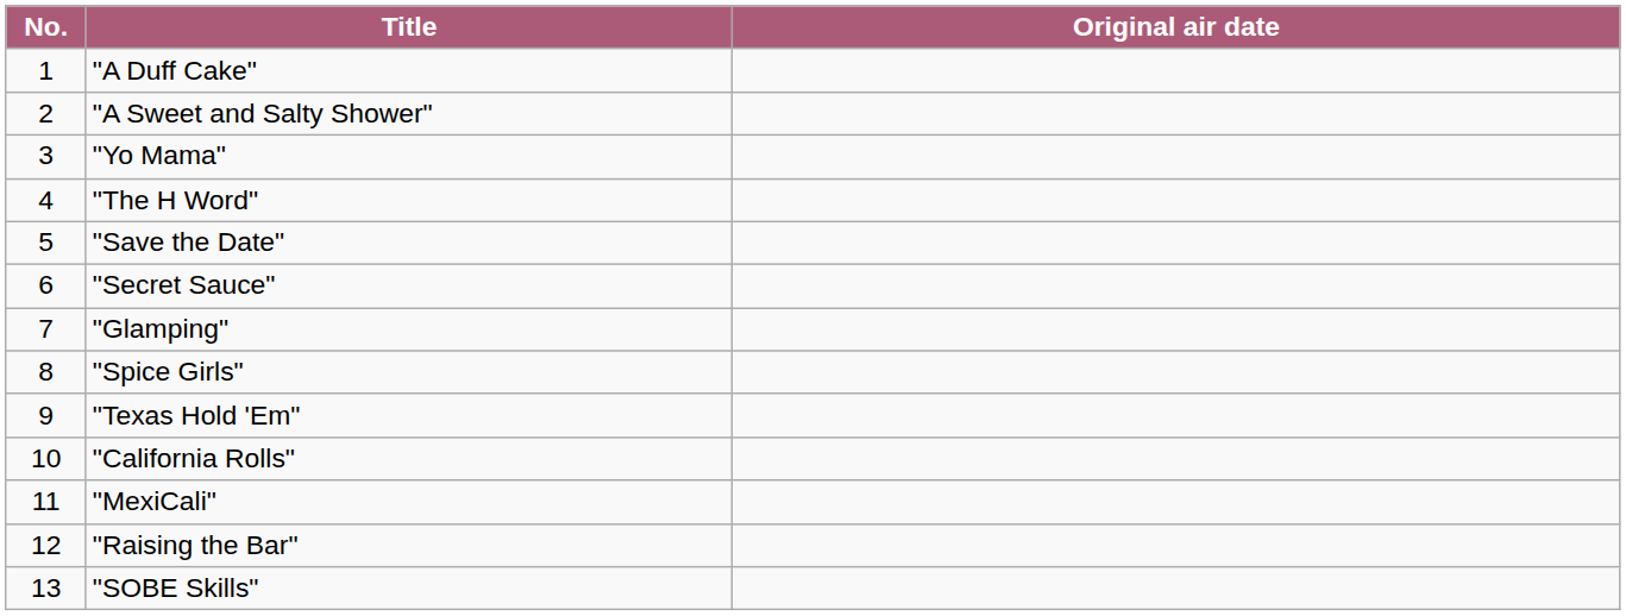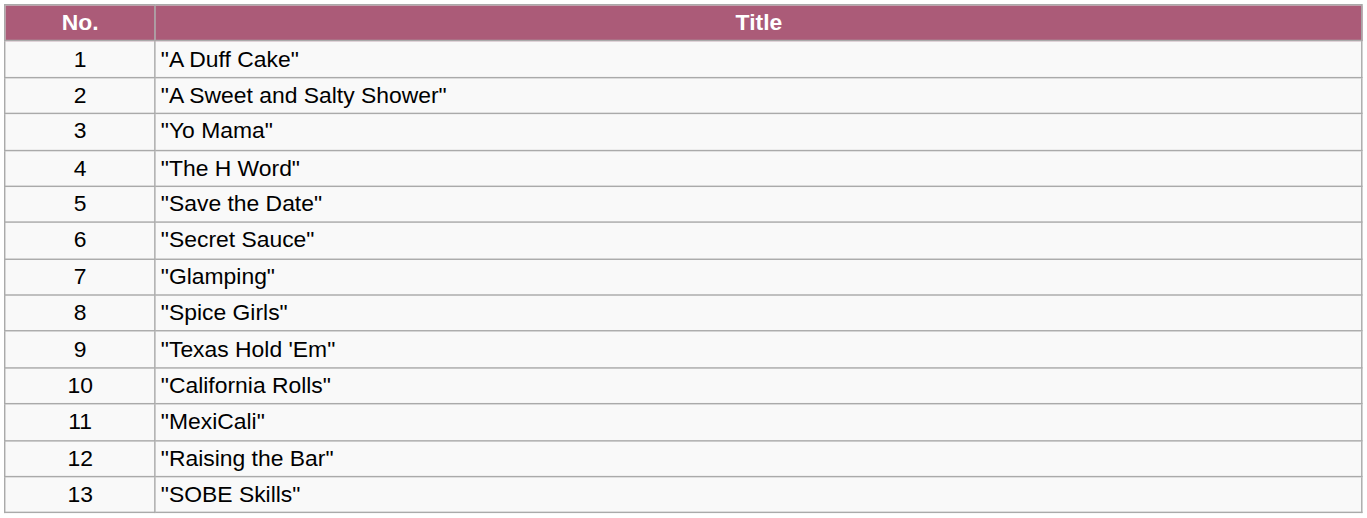- column: Original air date
